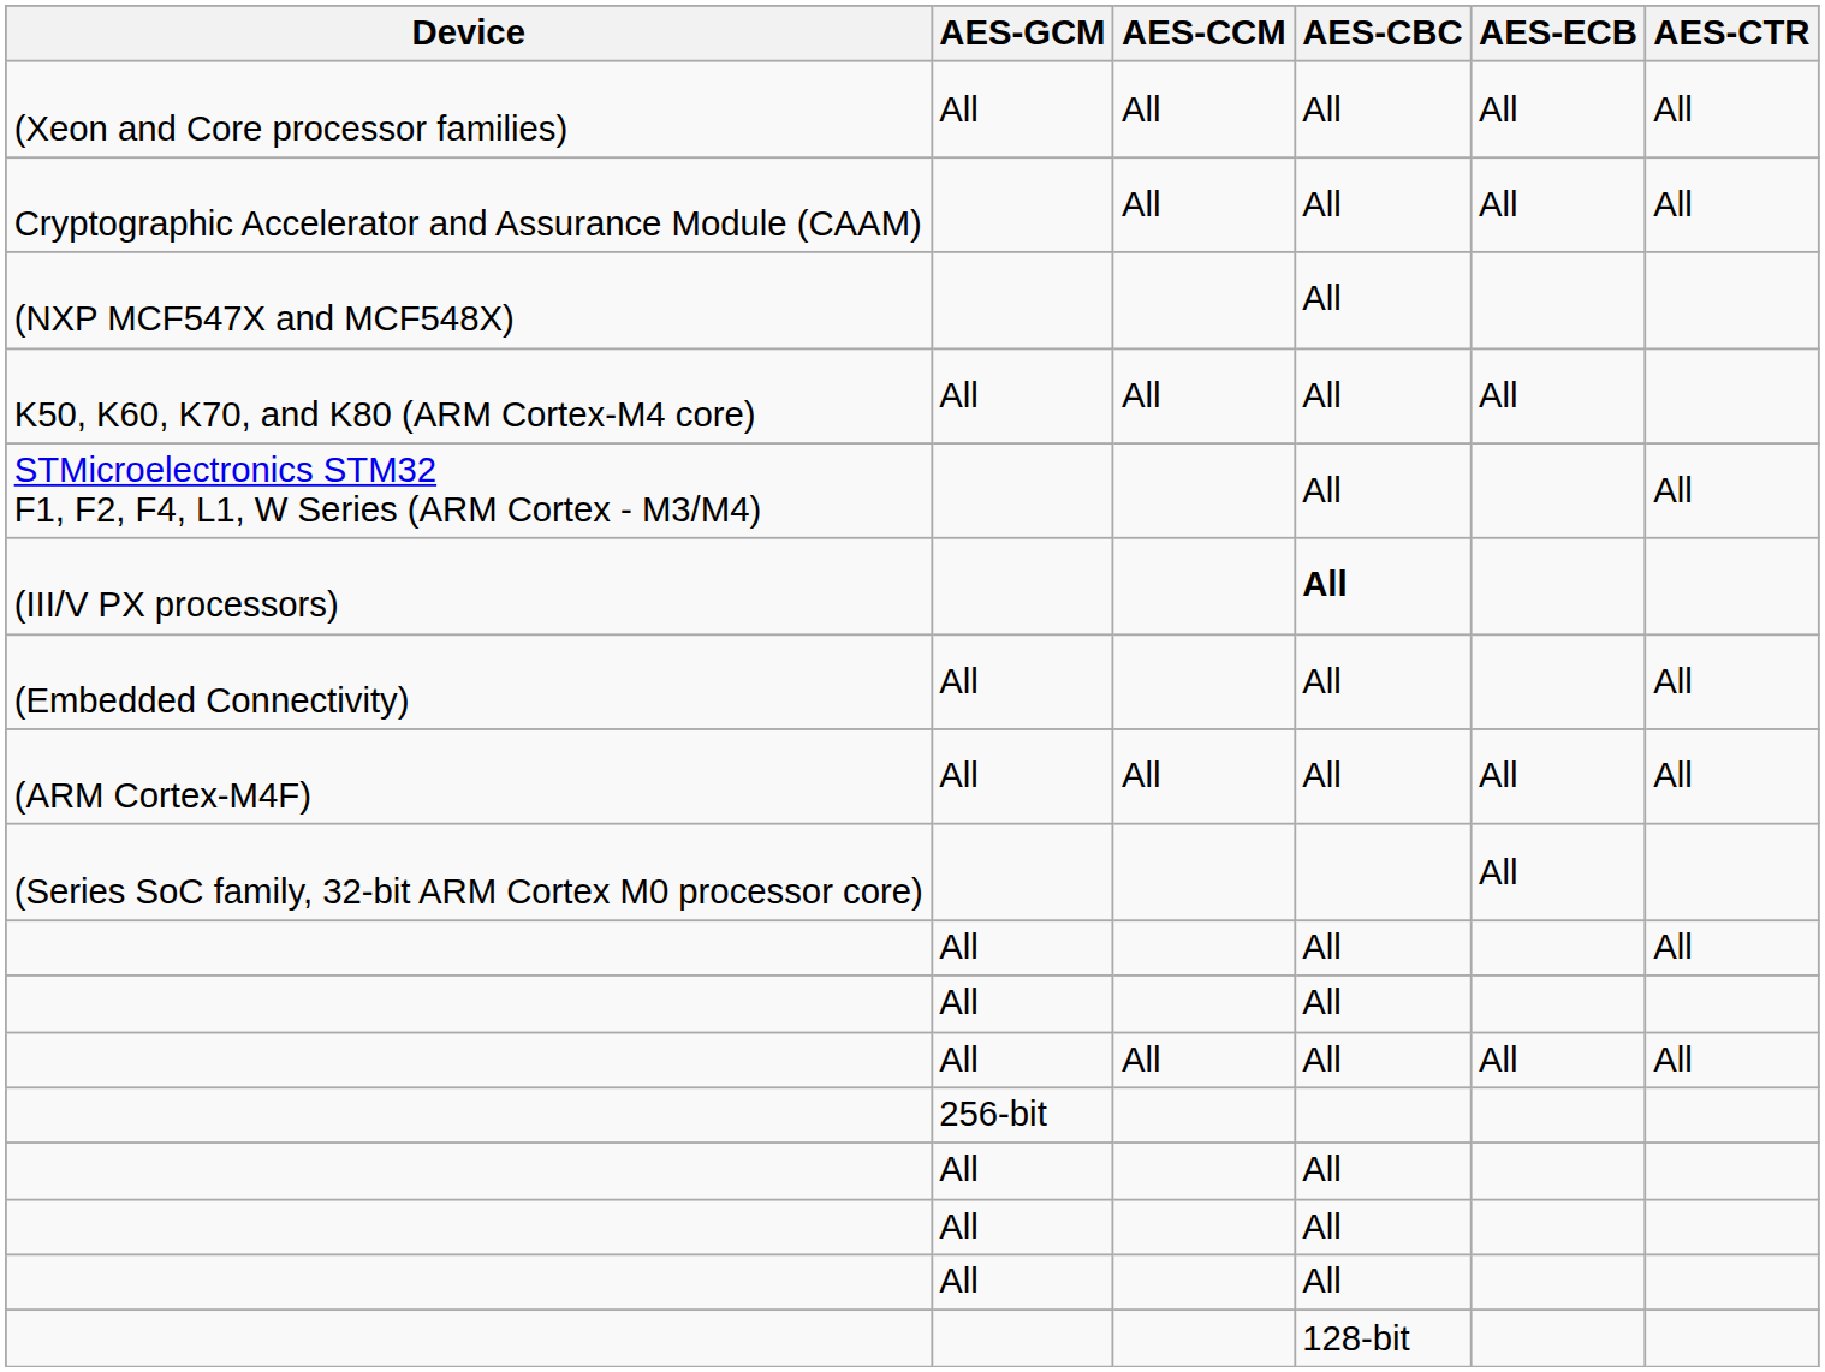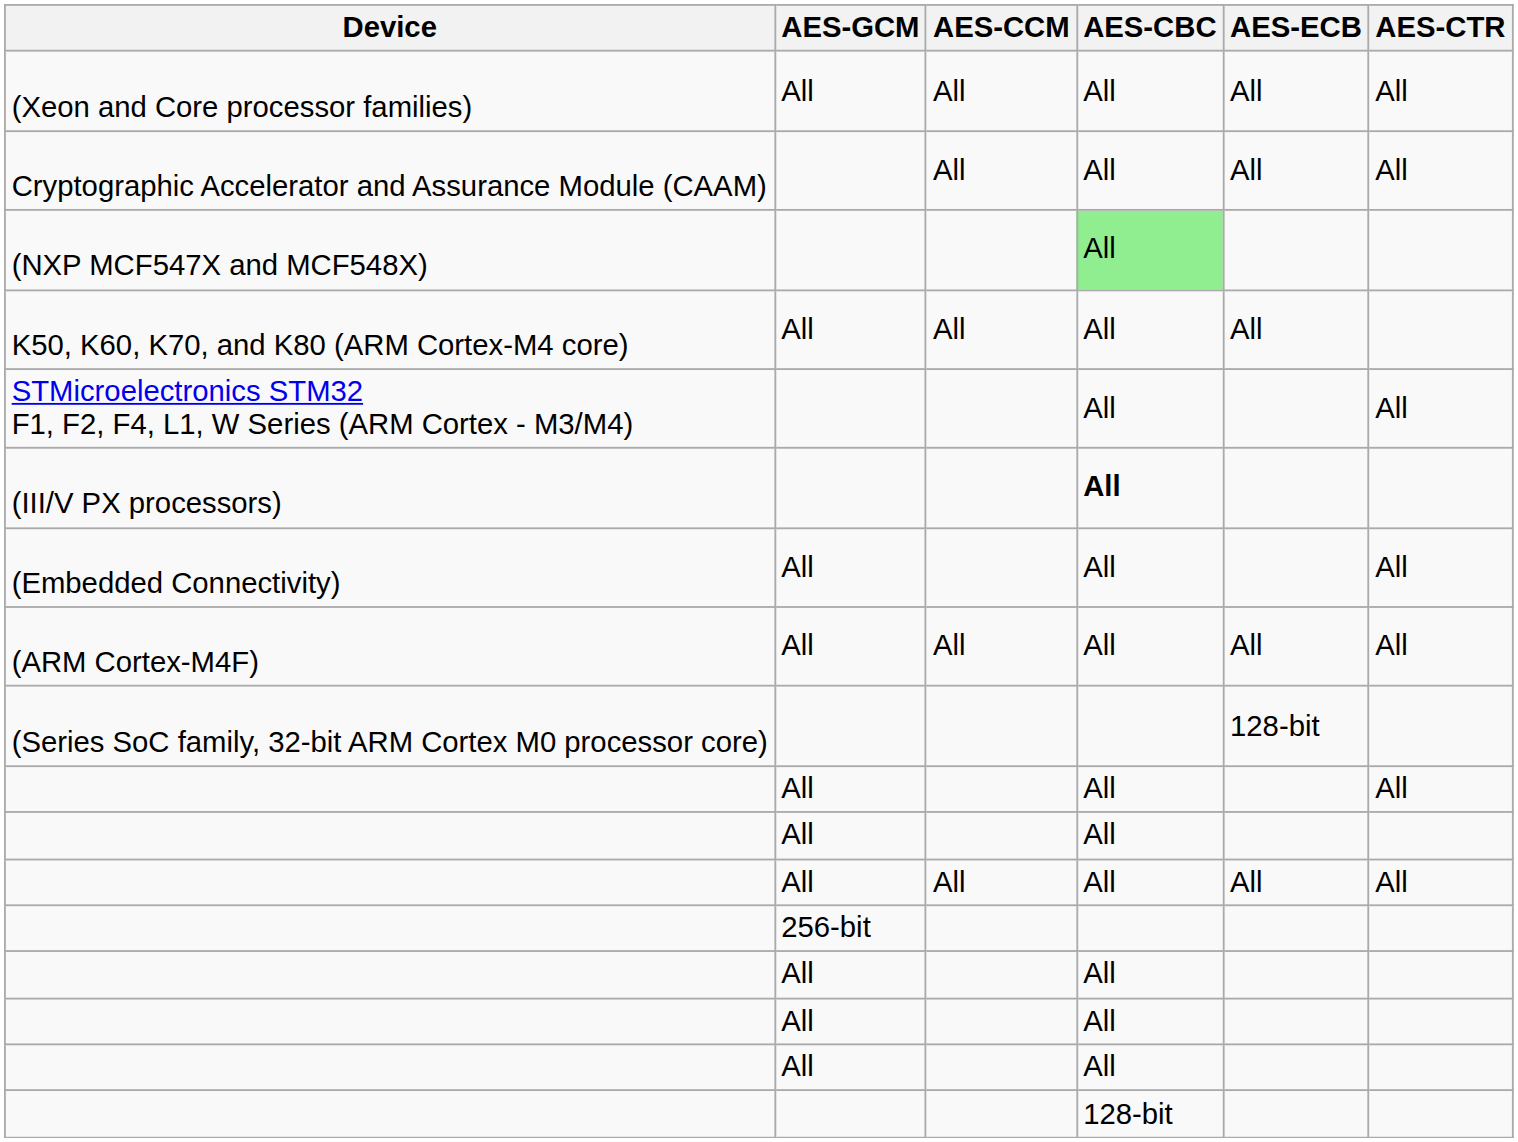(NXP MCF547X and MCF548X) | AES-CBC: no background -> lightgreen background
(Series SoC family, 32-bit ARM Cortex M0 processor core) | AES-ECB: All -> 128-bit
